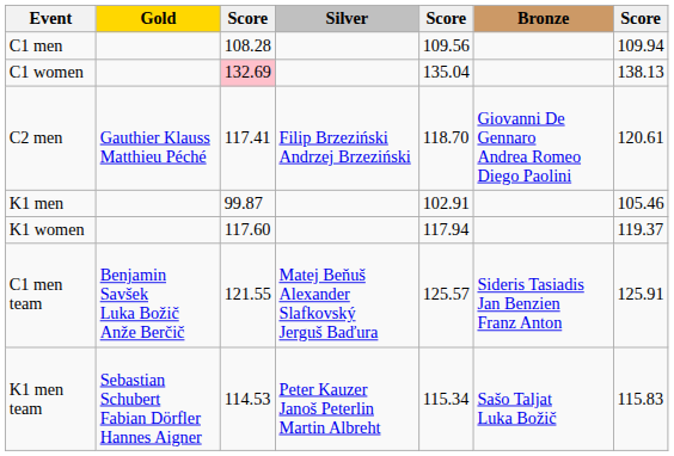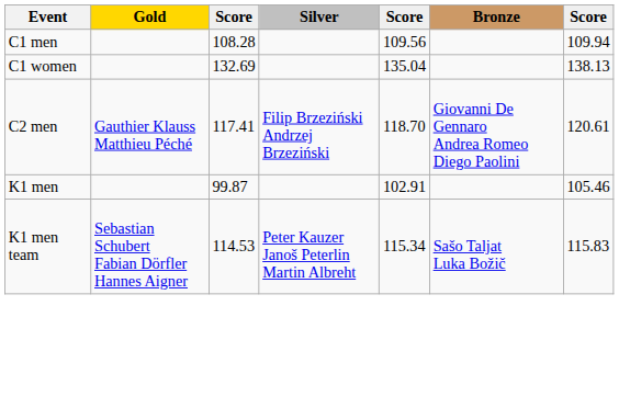C1 women | column 3: pink background -> no background
- row: K1 women | 117.60 | 117.94 | 119.37
- row: C1 men team | Benjamin Savšek Luka Božič Anže Berčič | 121.55 | Matej Beňuš Alexander Slafkovský Jerguš Baďura | 125.57 | Sideris Tasiadis Jan Benzien Franz Anton | 125.91
